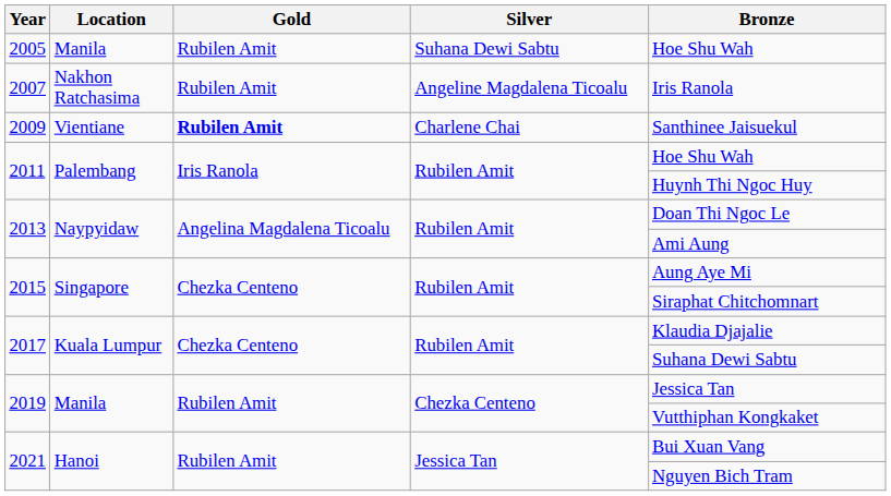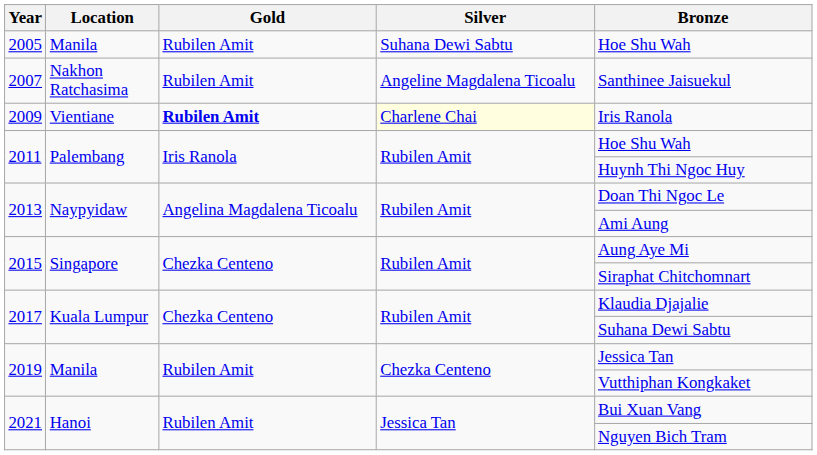2007 | Bronze: Iris Ranola -> Santhinee Jaisuekul
2009 | Silver: no background -> lightyellow background
2009 | Bronze: Santhinee Jaisuekul -> Iris Ranola
